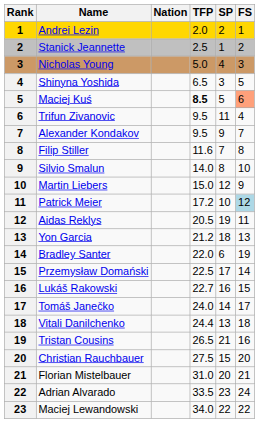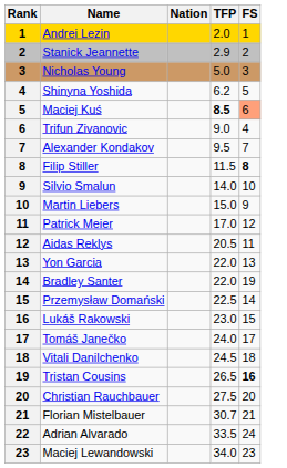- column: SP | 2 | 1 | 4 | 3 | 5 | 11 | 9 | 7 | 8 | 12 | 10 | 19 | 18 | 6 | 17 | 16 | 14 | 13 | 21 | 15 | 20 | 23 | 22
Stanick Jeannette | TFP: 2.5 -> 2.9
Shinyna Yoshida | TFP: 6.5 -> 6.2
Trifun Zivanovic | TFP: 9.5 -> 9.0
Filip Stiller | TFP: 11.6 -> 11.5
Filip Stiller | FS: normal -> bold
Patrick Meier | TFP: 17.2 -> 17.0
Patrick Meier | FS: lightblue background -> no background
Yon Garcia | TFP: 21.2 -> 22.0
Lukáš Rakowski | TFP: 22.7 -> 23.0
Vitali Danilchenko | TFP: 24.4 -> 24.5
Tristan Cousins | FS: normal -> bold
Florian Mistelbauer | TFP: 31.0 -> 30.7
Maciej Lewandowski | FS: 22 -> 23
